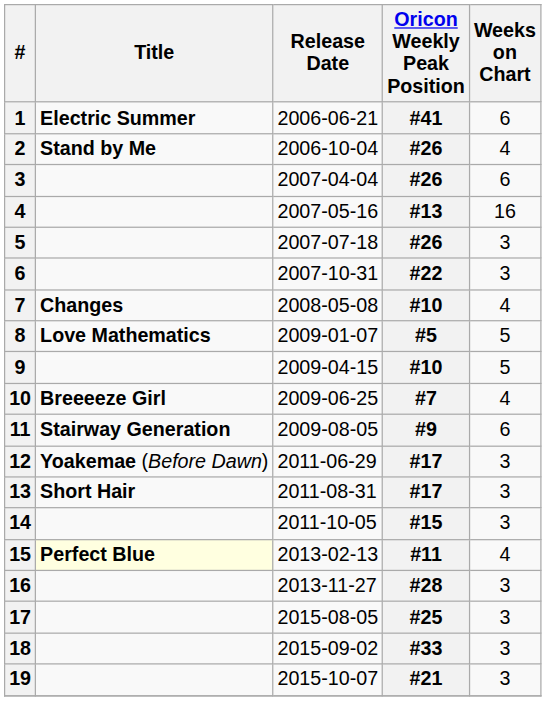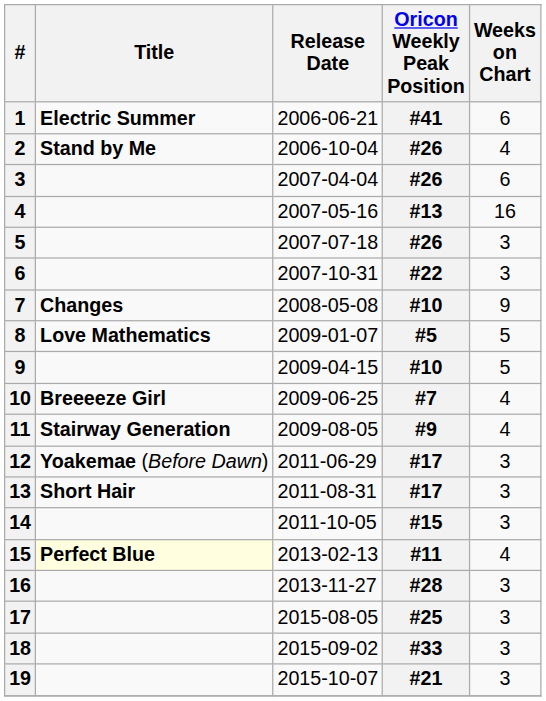7 | Weeks on Chart: 4 -> 9
11 | Weeks on Chart: 6 -> 4
